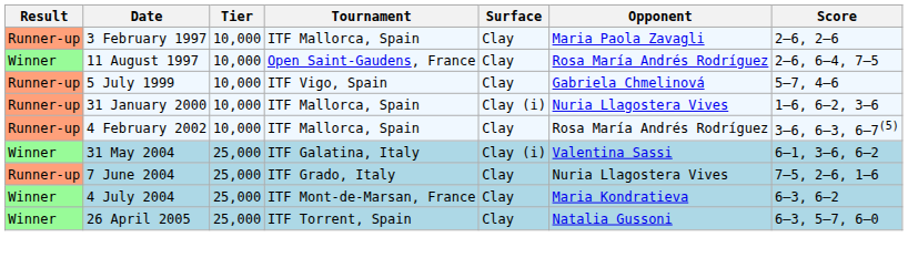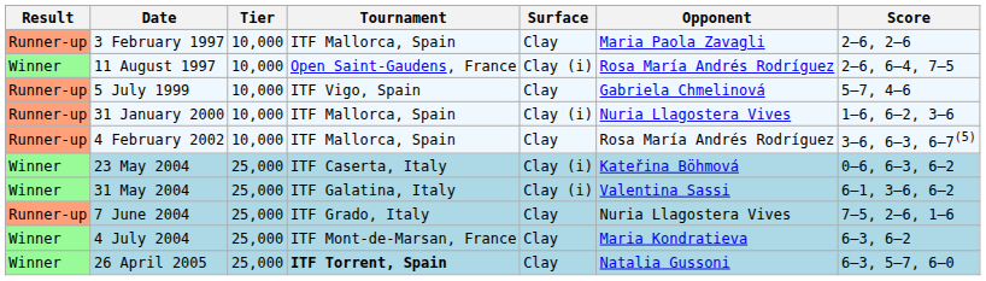11 August 1997 | Surface: Clay -> Clay (i)
+ row: Winner | 23 May 2004 | 25,000 | ITF Caserta, Italy | Clay (i) | Kateřina Böhmová | 0–6, 6–3, 6–2
26 April 2005 | Tournament: normal -> bold
